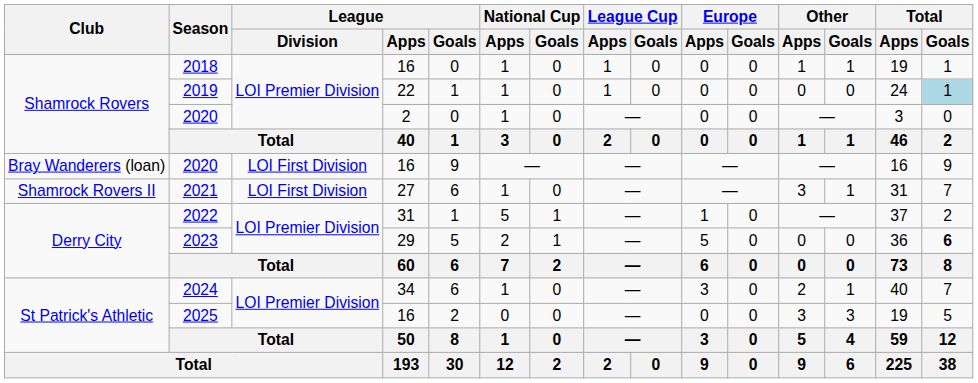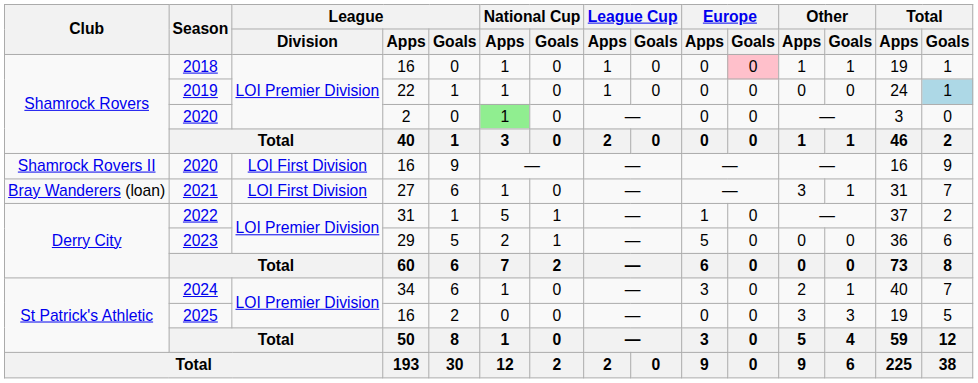2018 | Europe / Goals: no background -> pink background
2020 / 2 | National Cup / Apps: no background -> lightgreen background
2020 / 16 | Club: Bray Wanderers (loan) -> Shamrock Rovers II
2021 | Club: Shamrock Rovers II -> Bray Wanderers (loan)
2023 | Total / Goals: bold -> normal
